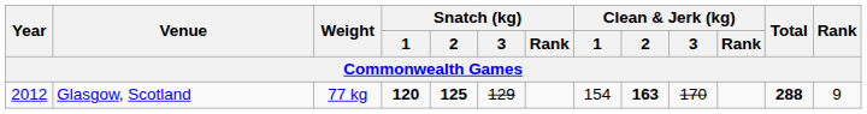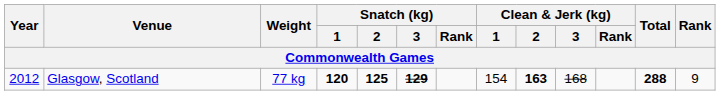Glasgow, Scotland | Snatch (kg) / 3: normal -> bold
Glasgow, Scotland | Clean & Jerk (kg) / 3: 170 -> 168
